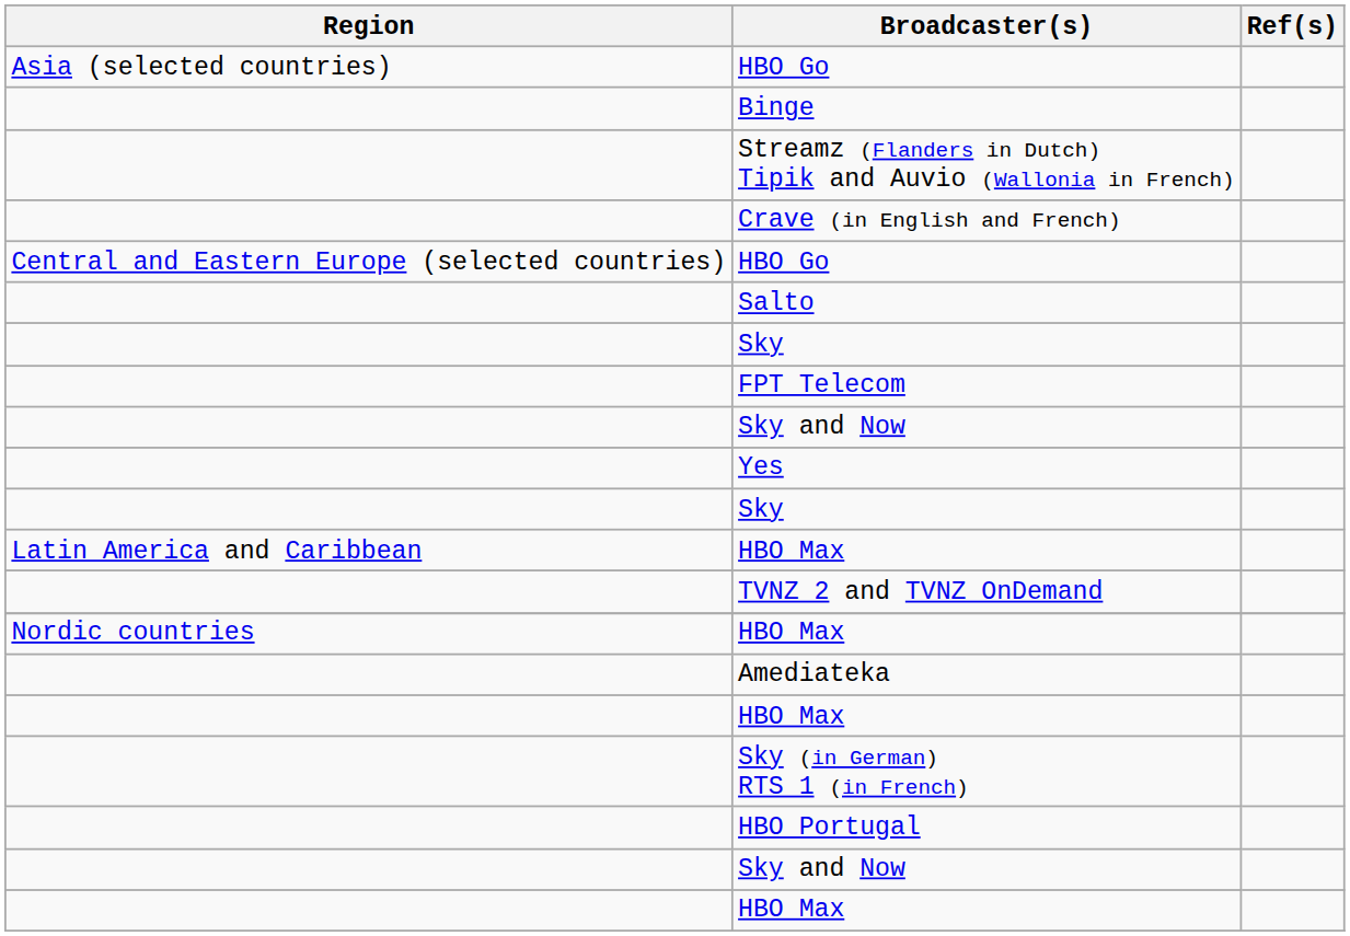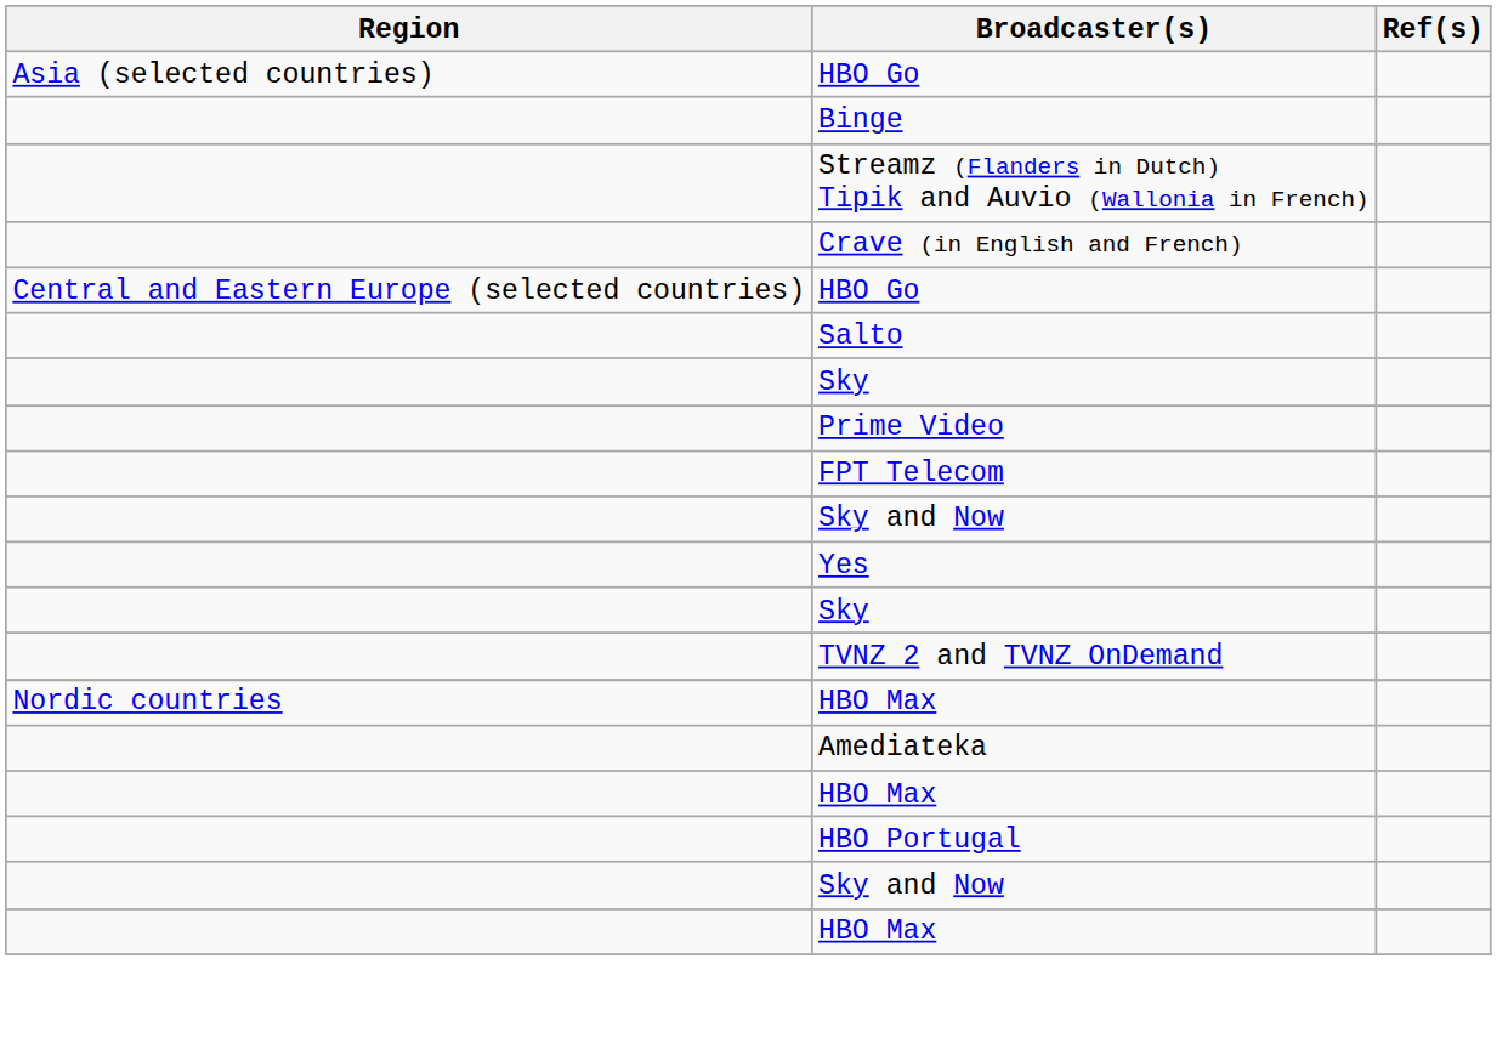+ row: Prime Video
- row: Latin America and Caribbean | HBO Max
- row: Sky (in German) RTS 1 (in French)
